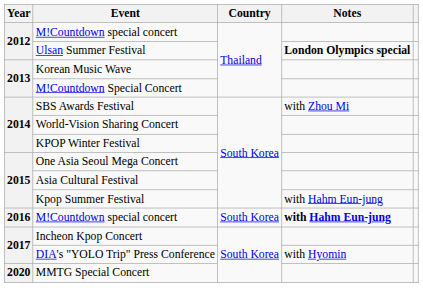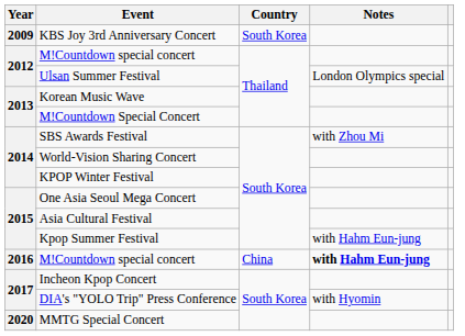+ row: 2009 | KBS Joy 3rd Anniversary Concert | South Korea
Ulsan Summer Festival | Notes: bold -> normal
2016 / M!Countdown special concert | Country: South Korea -> China
